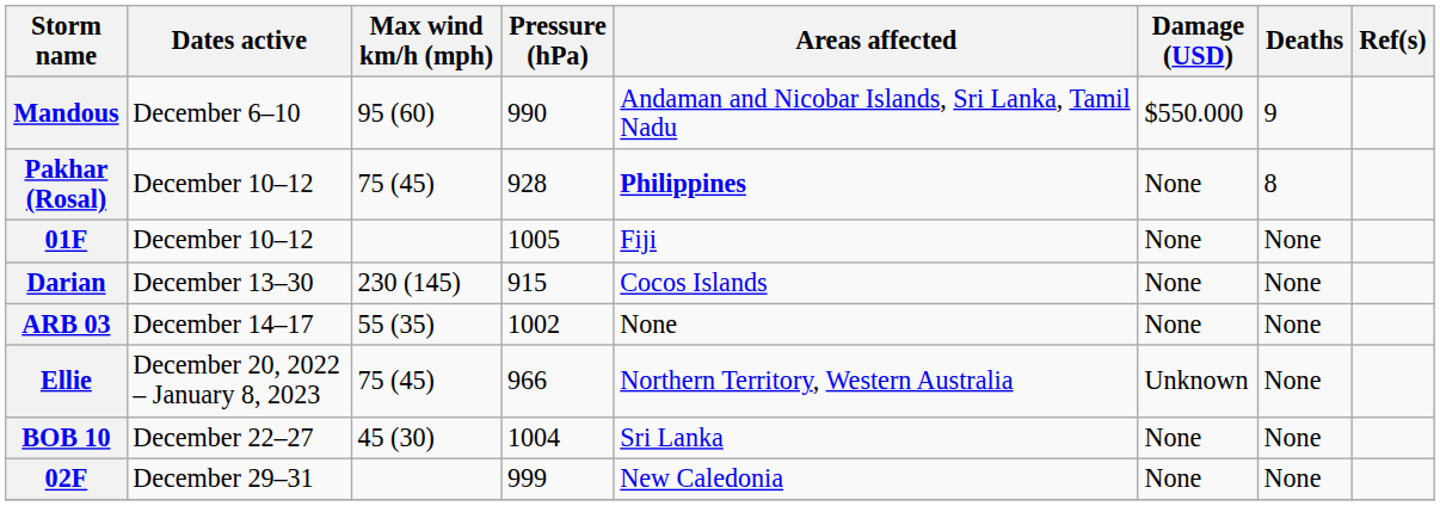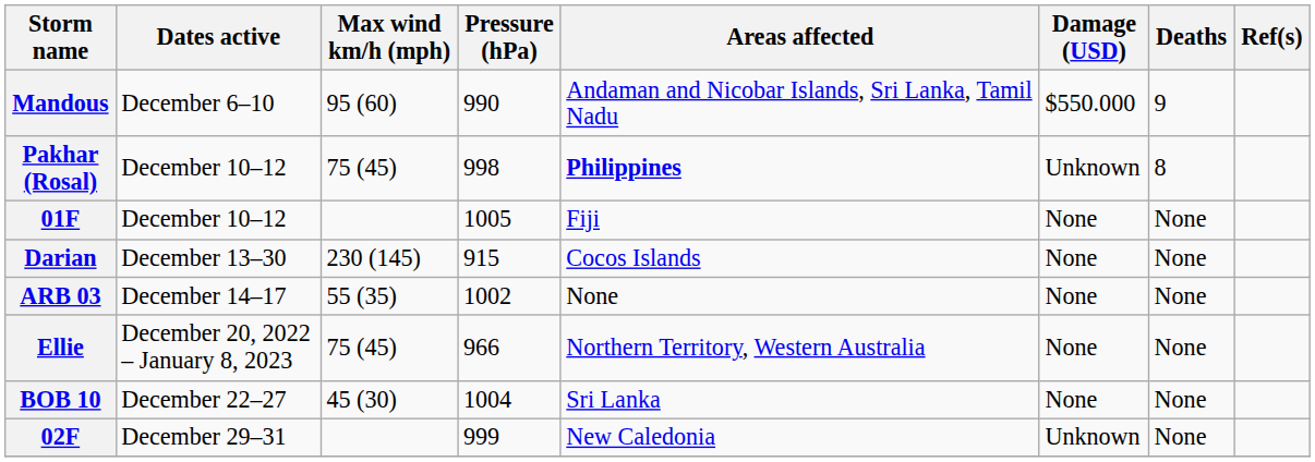Pakhar (Rosal) | Pressure (hPa): 928 -> 998
Pakhar (Rosal) | Damage (USD): None -> Unknown
Ellie | Damage (USD): Unknown -> None
02F | Damage (USD): None -> Unknown
